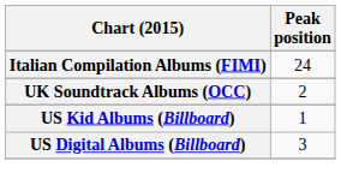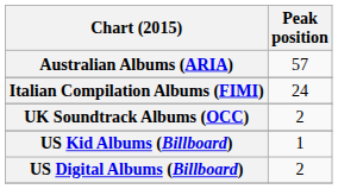+ row: Australian Albums (ARIA) | 57
US Digital Albums (Billboard) | Peak position: 3 -> 2
